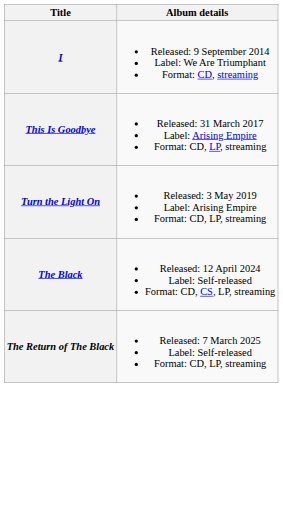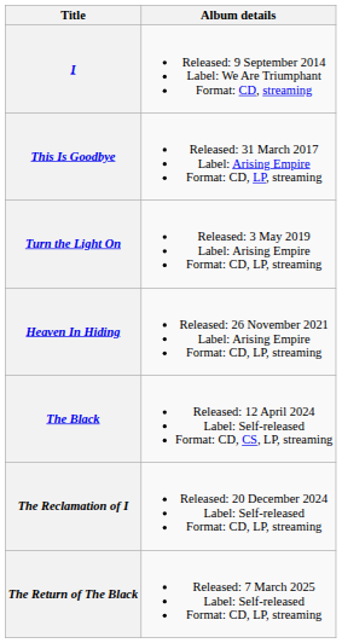+ row: Heaven In Hiding | Released: 26 November 2021 Label: Arising Empire Format: CD, LP, streaming
+ row: The Reclamation of I | Released: 20 December 2024 Label: Self-released Format: CD, LP, streaming
